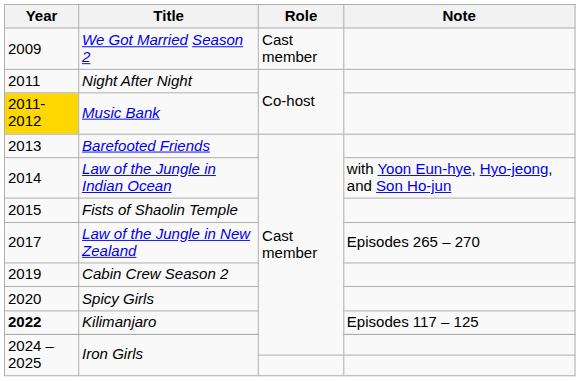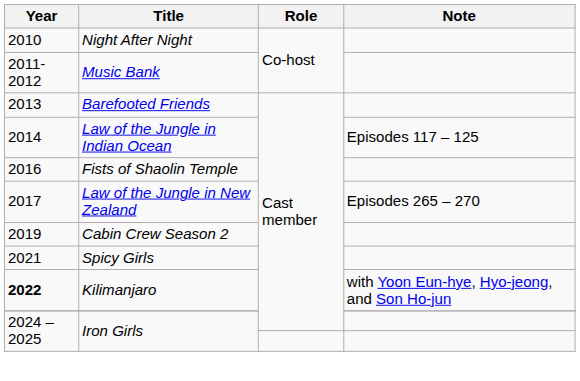- row: 2009 | We Got Married Season 2 | Cast member
Night After Night | Year: 2011 -> 2010
Music Bank | Year: gold background -> no background
Law of the Jungle in Indian Ocean | Note: with Yoon Eun-hye, Hyo-jeong, and Son Ho-jun -> Episodes 117 – 125
Fists of Shaolin Temple | Year: 2015 -> 2016
Spicy Girls | Year: 2020 -> 2021
Kilimanjaro | Note: Episodes 117 – 125 -> with Yoon Eun-hye, Hyo-jeong, and Son Ho-jun
